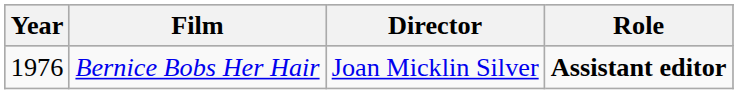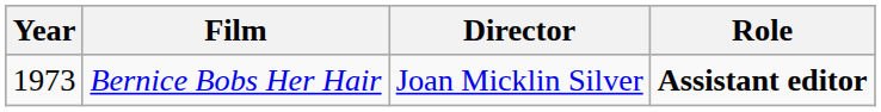Bernice Bobs Her Hair | Year: 1976 -> 1973
